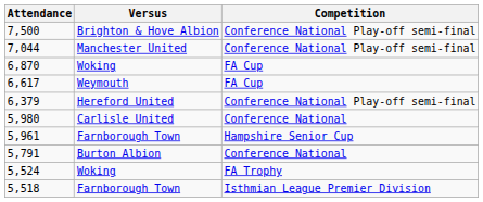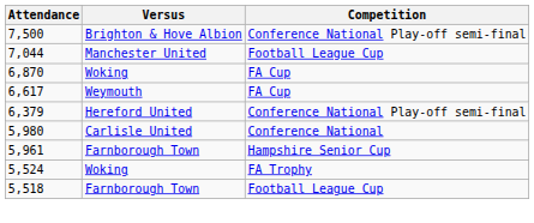7,044 | Competition: Conference National Play-off semi-final -> Football League Cup
- row: 5,791 | Burton Albion | Conference National
5,518 | Competition: Isthmian League Premier Division -> Football League Cup
